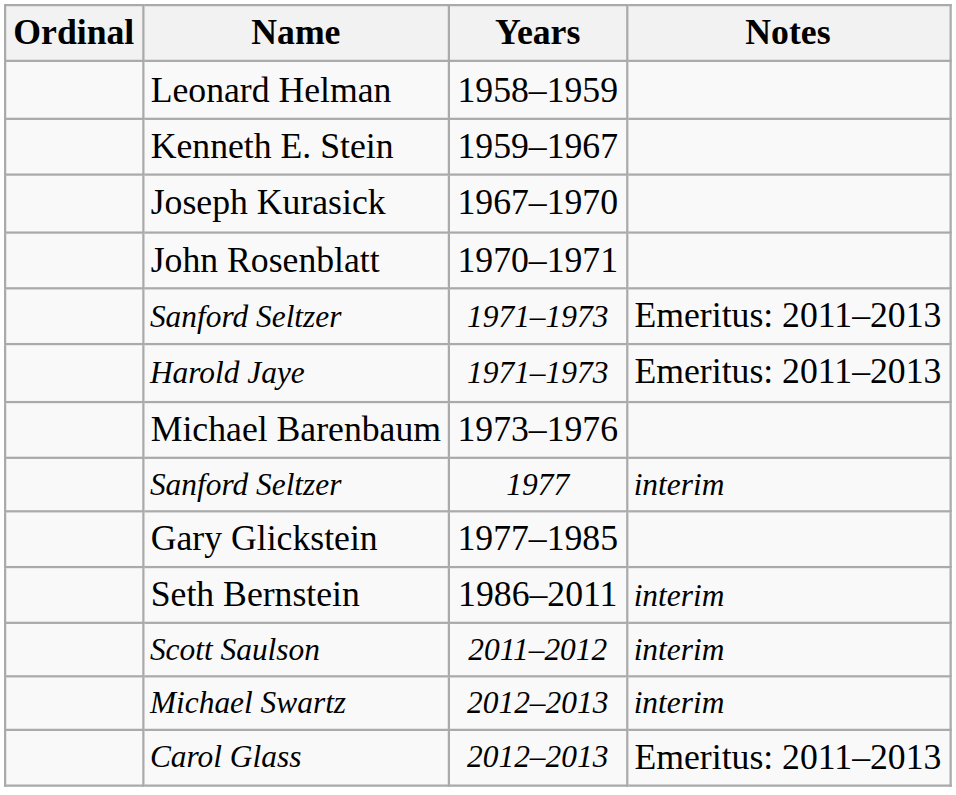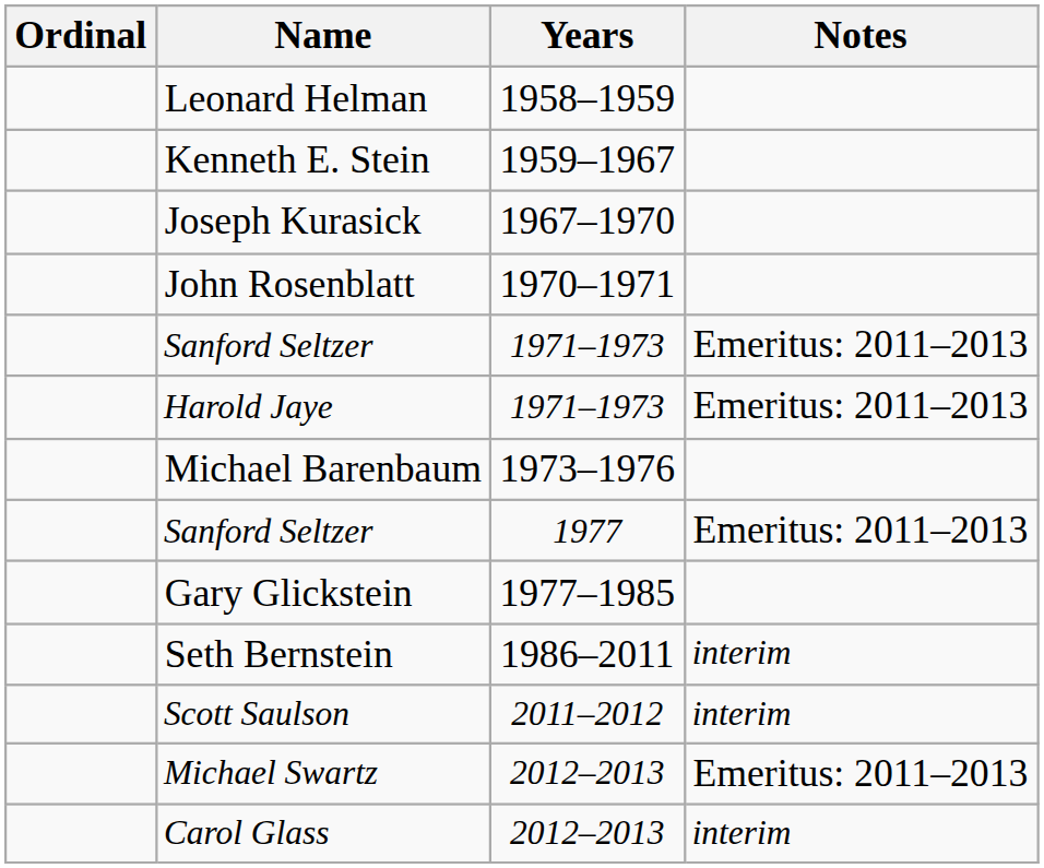Sanford Seltzer / 1977 | Notes: interim -> Emeritus: 2011–2013
Michael Swartz | Notes: interim -> Emeritus: 2011–2013
Carol Glass | Notes: Emeritus: 2011–2013 -> interim
